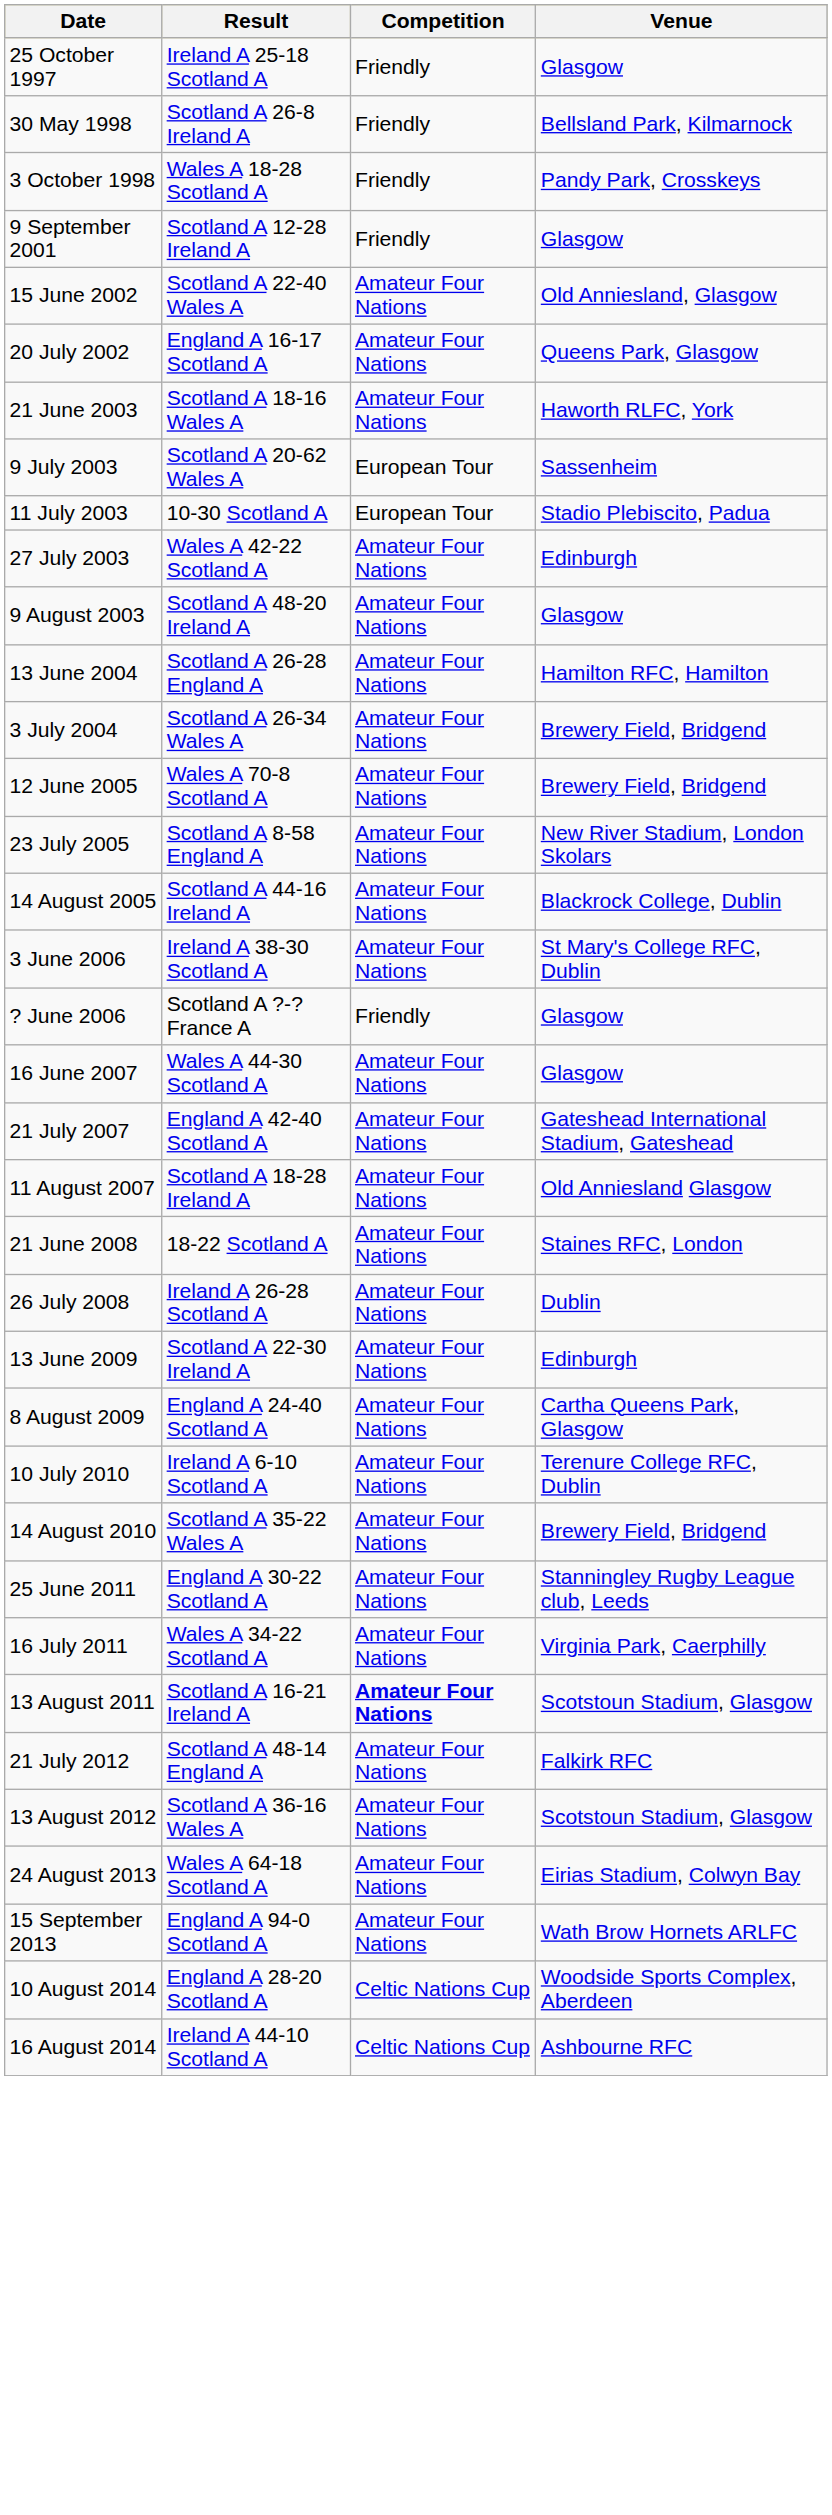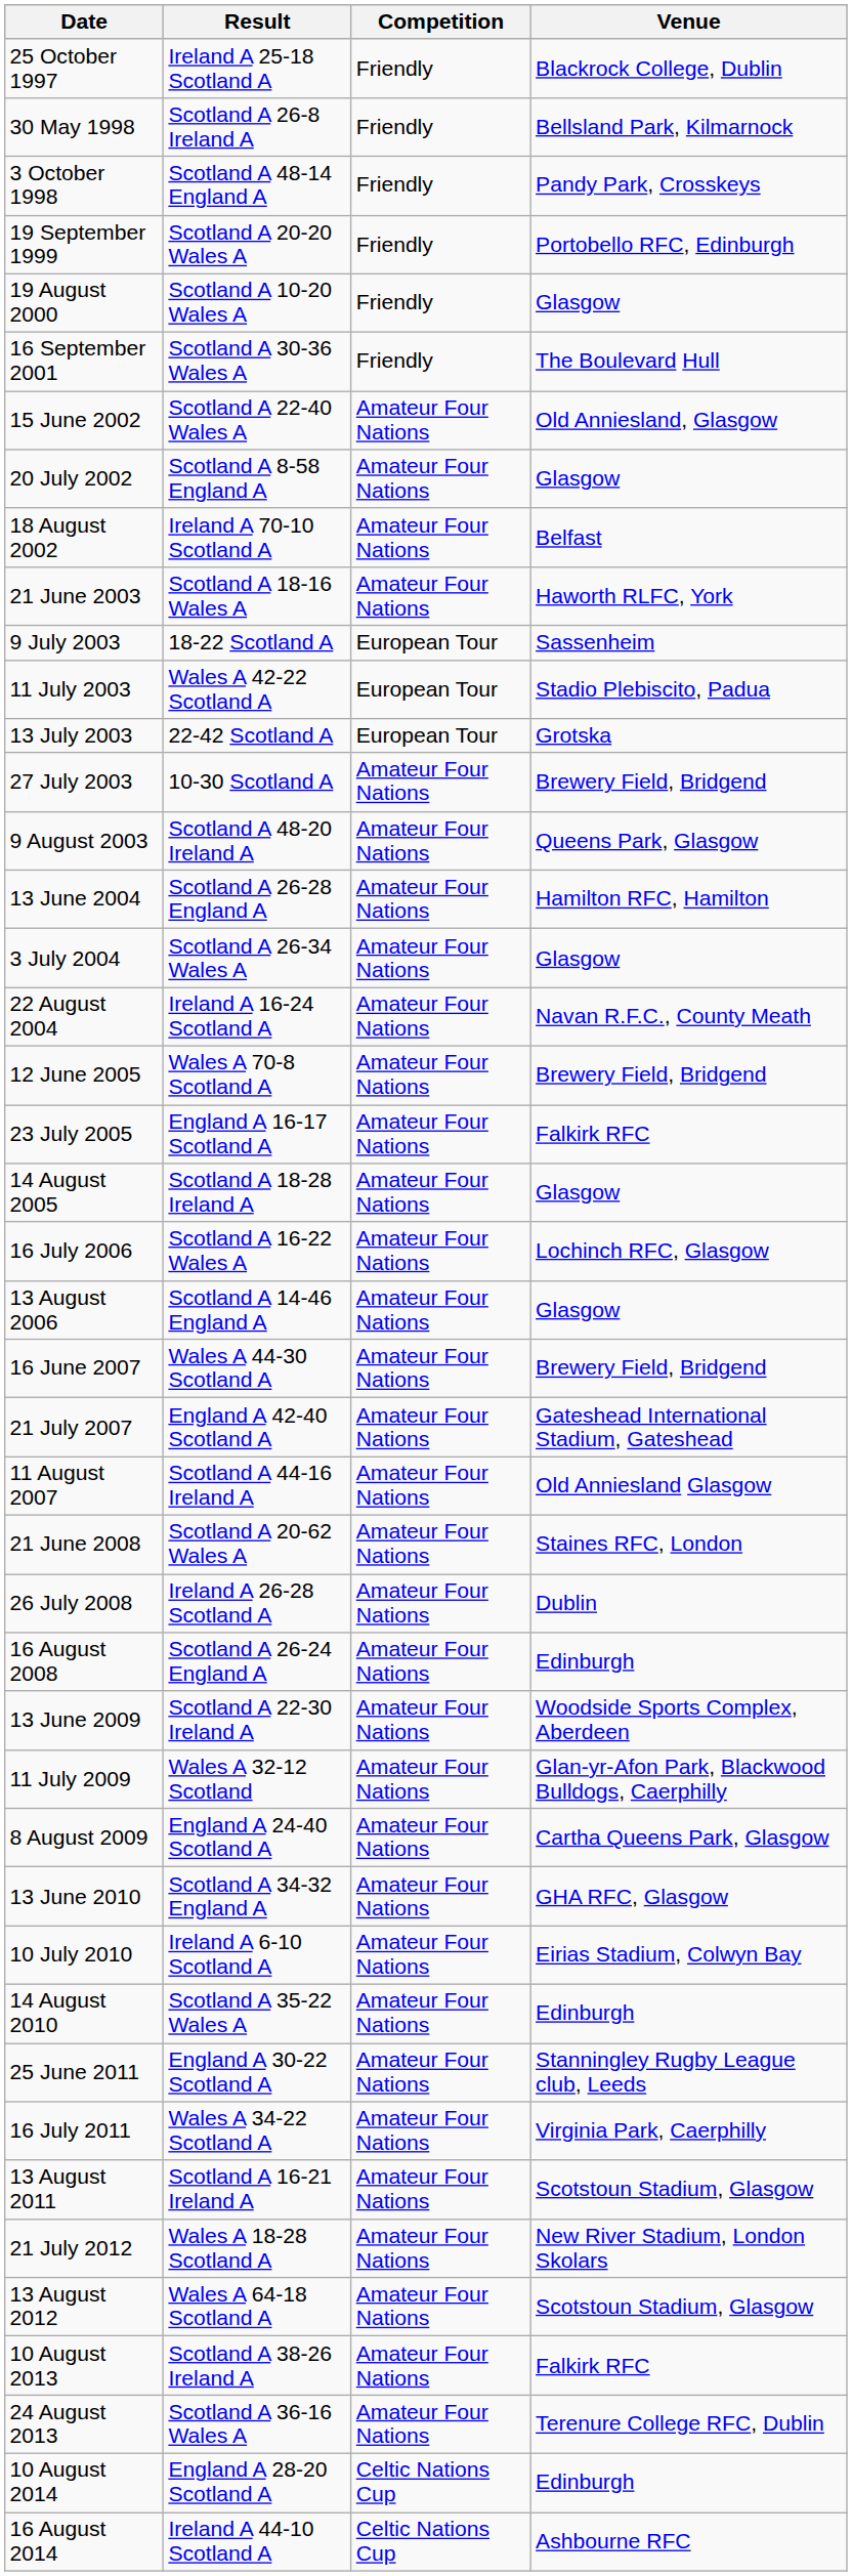25 October 1997 | Venue: Glasgow -> Blackrock College, Dublin
3 October 1998 | Result: Wales A 18-28 Scotland A -> Scotland A 48-14 England A
+ row: 19 September 1999 | Scotland A 20-20 Wales A | Friendly | Portobello RFC, Edinburgh
+ row: 19 August 2000 | Scotland A 10-20 Wales A | Friendly | Glasgow
- row: 9 September 2001 | Scotland A 12-28 Ireland A | Friendly | Glasgow
+ row: 16 September 2001 | Scotland A 30-36 Wales A | Friendly | The Boulevard Hull
20 July 2002 | Result: England A 16-17 Scotland A -> Scotland A 8-58 England A
20 July 2002 | Venue: Queens Park, Glasgow -> Glasgow
+ row: 18 August 2002 | Ireland A 70-10 Scotland A | Amateur Four Nations | Belfast
9 July 2003 | Result: Scotland A 20-62 Wales A -> 18-22 Scotland A
11 July 2003 | Result: 10-30 Scotland A -> Wales A 42-22 Scotland A
+ row: 13 July 2003 | 22-42 Scotland A | European Tour | Grotska
27 July 2003 | Result: Wales A 42-22 Scotland A -> 10-30 Scotland A
27 July 2003 | Venue: Edinburgh -> Brewery Field, Bridgend
9 August 2003 | Venue: Glasgow -> Queens Park, Glasgow
3 July 2004 | Venue: Brewery Field, Bridgend -> Glasgow
+ row: 22 August 2004 | Ireland A 16-24 Scotland A | Amateur Four Nations | Navan R.F.C., County Meath
23 July 2005 | Result: Scotland A 8-58 England A -> England A 16-17 Scotland A
23 July 2005 | Venue: New River Stadium, London Skolars -> Falkirk RFC
14 August 2005 | Result: Scotland A 44-16 Ireland A -> Scotland A 18-28 Ireland A
14 August 2005 | Venue: Blackrock College, Dublin -> Glasgow
- row: 3 June 2006 | Ireland A 38-30 Scotland A | Amateur Four Nations | St Mary's College RFC, Dublin
- row: ? June 2006 | Scotland A ?-? France A | Friendly | Glasgow
+ row: 16 July 2006 | Scotland A 16-22 Wales A | Amateur Four Nations | Lochinch RFC, Glasgow
+ row: 13 August 2006 | Scotland A 14-46 England A | Amateur Four Nations | Glasgow
16 June 2007 | Venue: Glasgow -> Brewery Field, Bridgend
11 August 2007 | Result: Scotland A 18-28 Ireland A -> Scotland A 44-16 Ireland A
21 June 2008 | Result: 18-22 Scotland A -> Scotland A 20-62 Wales A
+ row: 16 August 2008 | Scotland A 26-24 England A | Amateur Four Nations | Edinburgh
13 June 2009 | Venue: Edinburgh -> Woodside Sports Complex, Aberdeen
+ row: 11 July 2009 | Wales A 32-12 Scotland | Amateur Four Nations | Glan-yr-Afon Park, Blackwood Bulldogs, Caerphilly
+ row: 13 June 2010 | Scotland A 34-32 England A | Amateur Four Nations | GHA RFC, Glasgow
10 July 2010 | Venue: Terenure College RFC, Dublin -> Eirias Stadium, Colwyn Bay
14 August 2010 | Venue: Brewery Field, Bridgend -> Edinburgh
13 August 2011 | Competition: bold -> normal
21 July 2012 | Result: Scotland A 48-14 England A -> Wales A 18-28 Scotland A
21 July 2012 | Venue: Falkirk RFC -> New River Stadium, London Skolars
13 August 2012 | Result: Scotland A 36-16 Wales A -> Wales A 64-18 Scotland A
+ row: 10 August 2013 | Scotland A 38-26 Ireland A | Amateur Four Nations | Falkirk RFC
24 August 2013 | Result: Wales A 64-18 Scotland A -> Scotland A 36-16 Wales A
24 August 2013 | Venue: Eirias Stadium, Colwyn Bay -> Terenure College RFC, Dublin
- row: 15 September 2013 | England A 94-0 Scotland A | Amateur Four Nations | Wath Brow Hornets ARLFC
10 August 2014 | Venue: Woodside Sports Complex, Aberdeen -> Edinburgh
